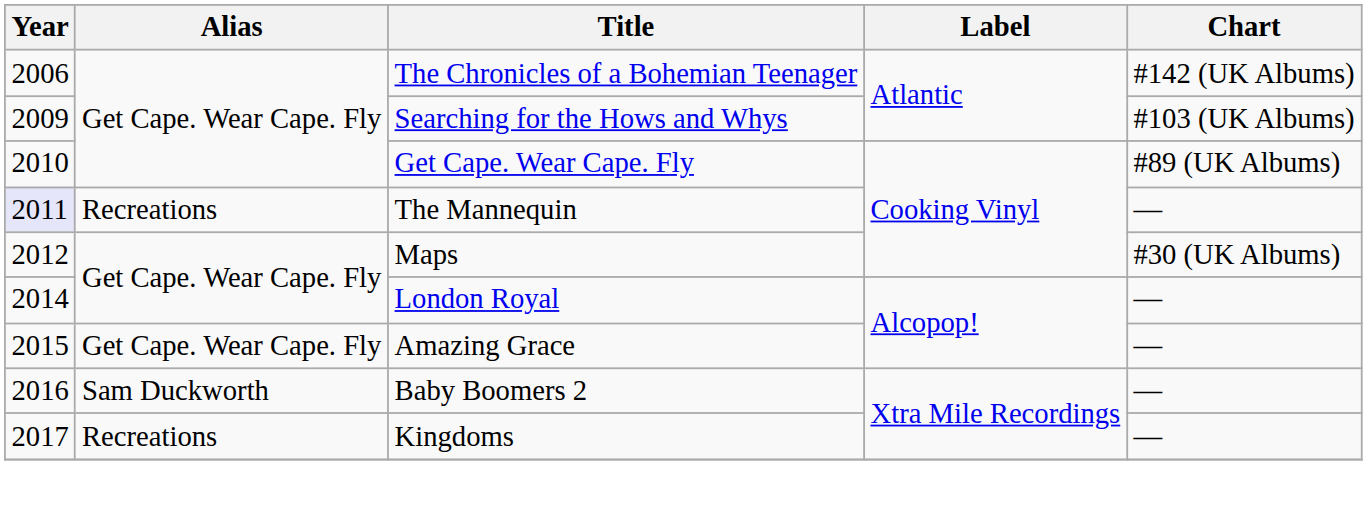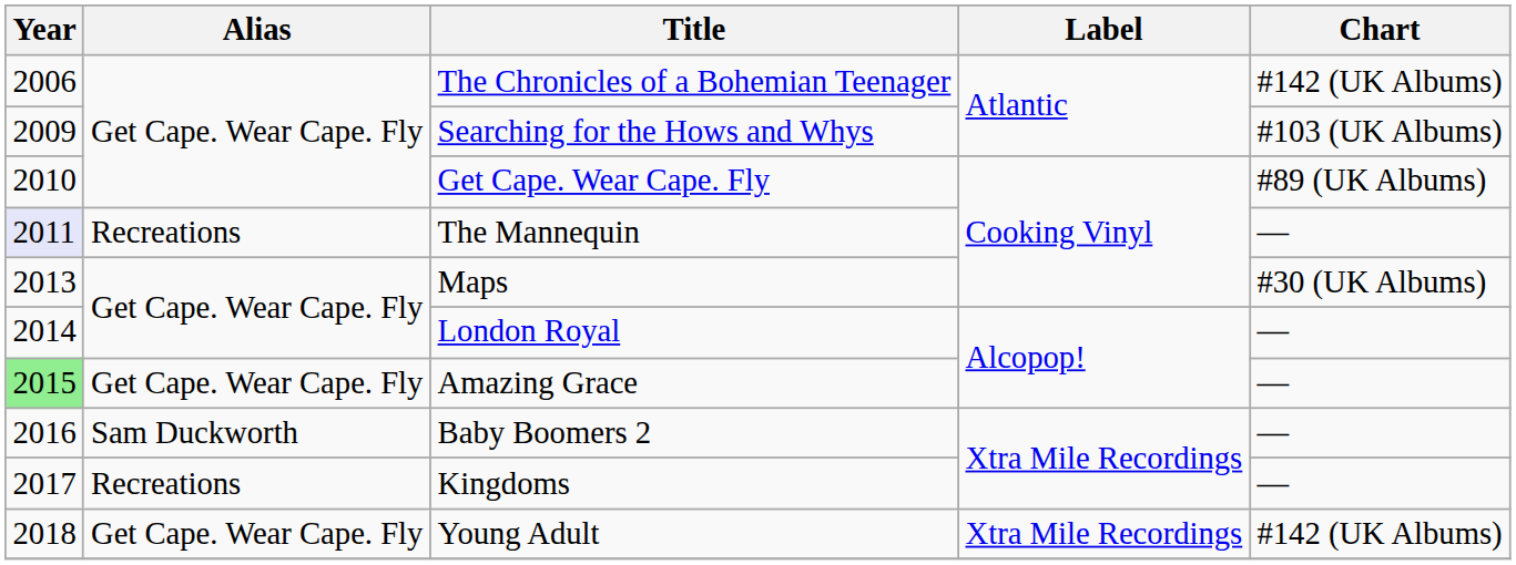Maps | Year: 2012 -> 2013
Amazing Grace | Year: no background -> lightgreen background
+ row: 2018 | Get Cape. Wear Cape. Fly | Young Adult | Xtra Mile Recordings | #142 (UK Albums)
